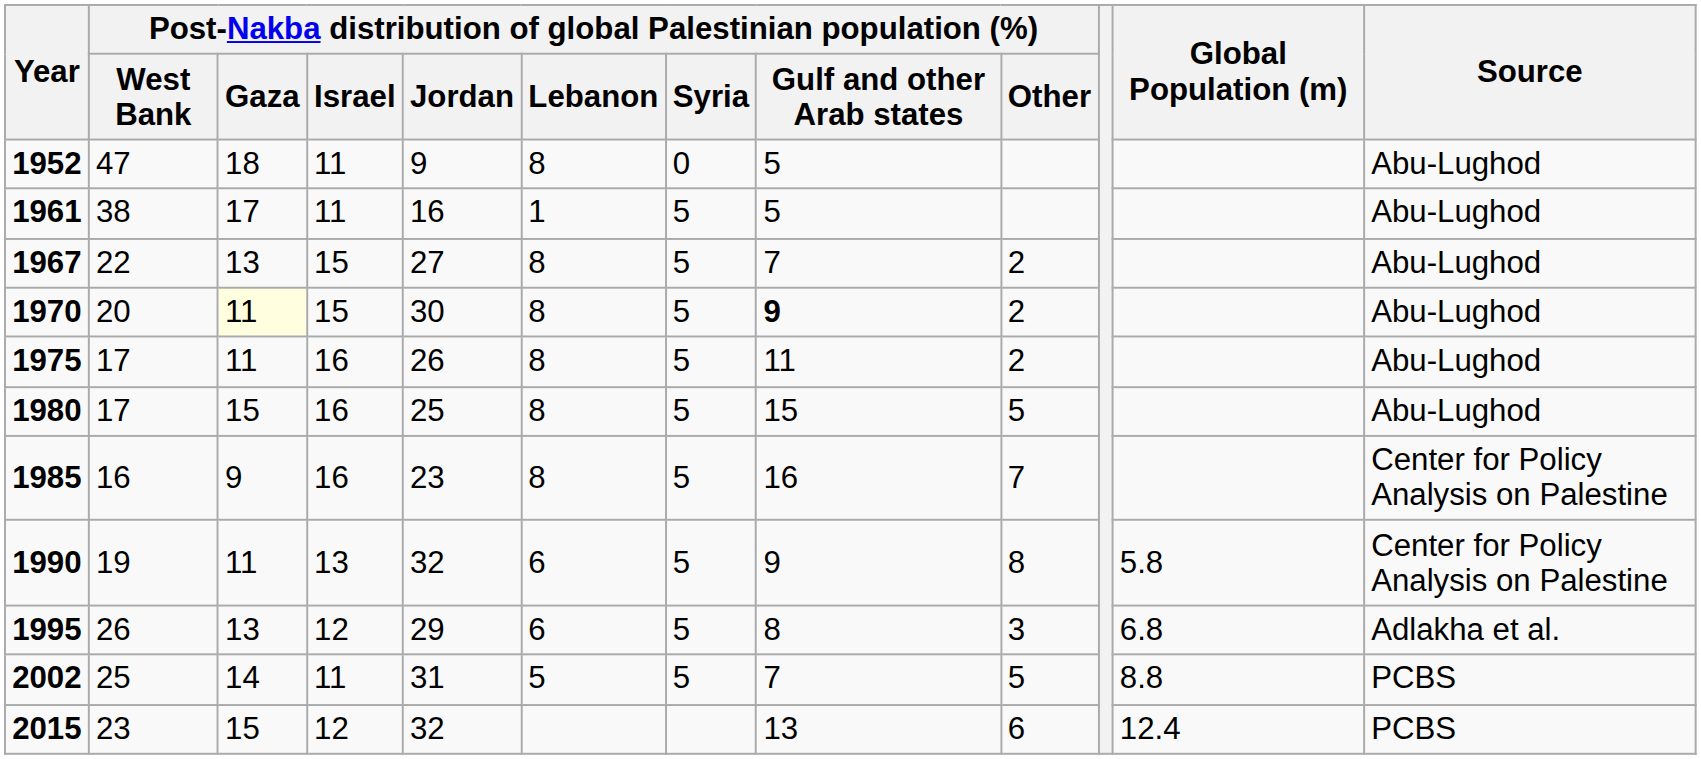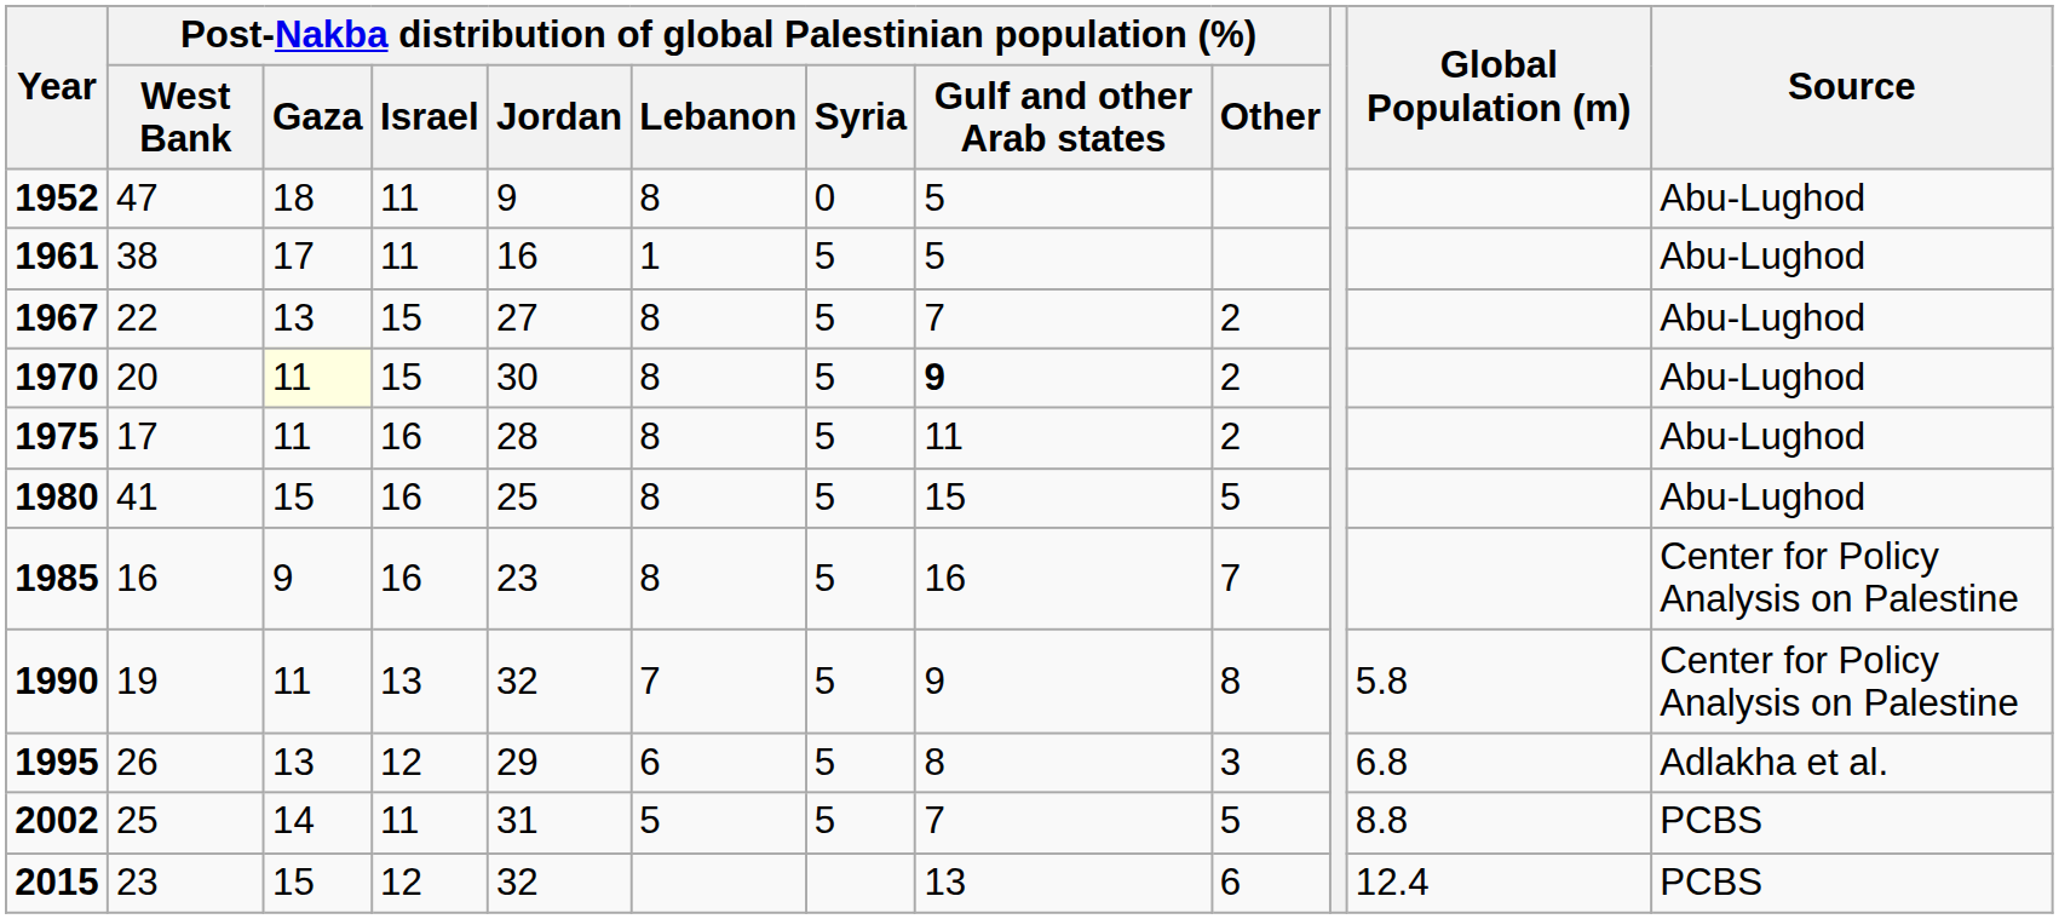1975 | column 5: 26 -> 28
1980 | column 2: 17 -> 41
1990 | column 6: 6 -> 7
